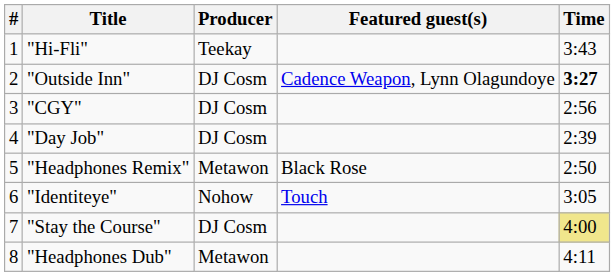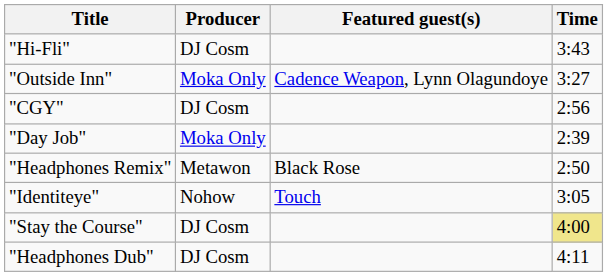- column: # | 1 | 2 | 3 | 4 | 5 | 6 | 7 | 8
"Hi-Fli" | Producer: Teekay -> DJ Cosm
"Outside Inn" | Producer: DJ Cosm -> Moka Only
"Outside Inn" | Time: bold -> normal
"Day Job" | Producer: DJ Cosm -> Moka Only
"Headphones Dub" | Producer: Metawon -> DJ Cosm
